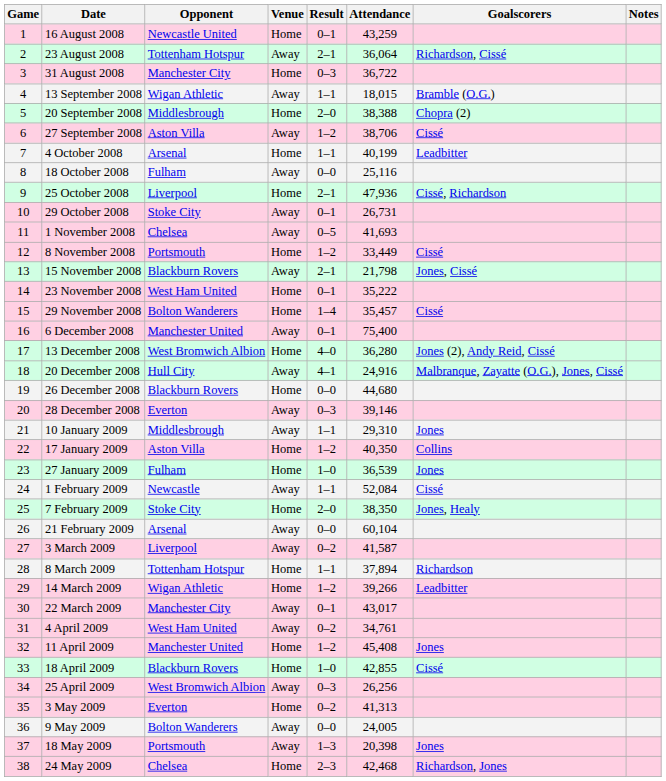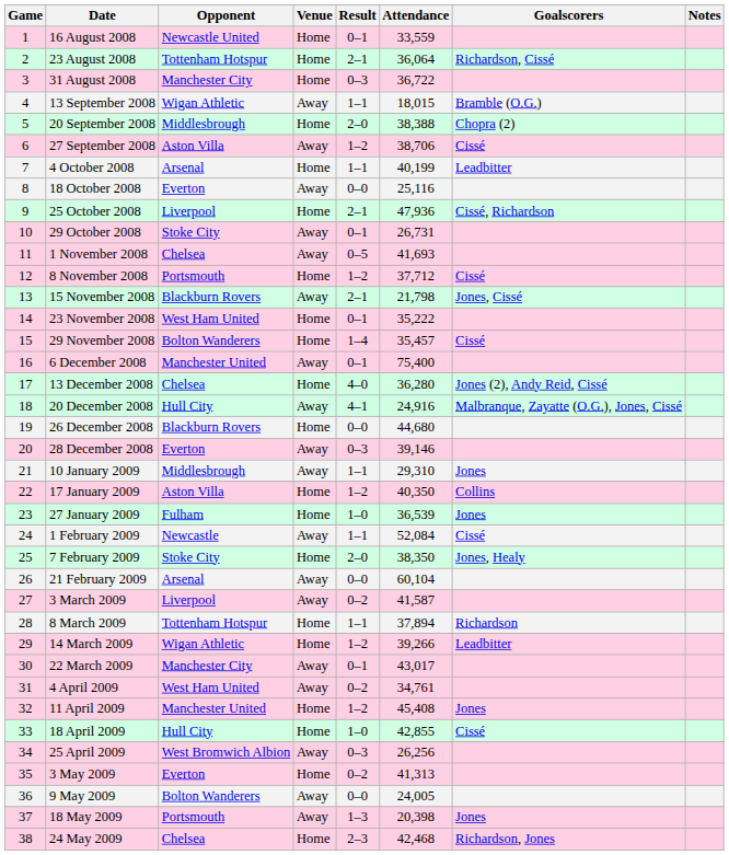16 August 2008 | Attendance: 43,259 -> 33,559
23 August 2008 | Venue: Away -> Home
18 October 2008 | Opponent: Fulham -> Everton
8 November 2008 | Attendance: 33,449 -> 37,712
13 December 2008 | Opponent: West Bromwich Albion -> Chelsea
18 April 2009 | Opponent: Blackburn Rovers -> Hull City
